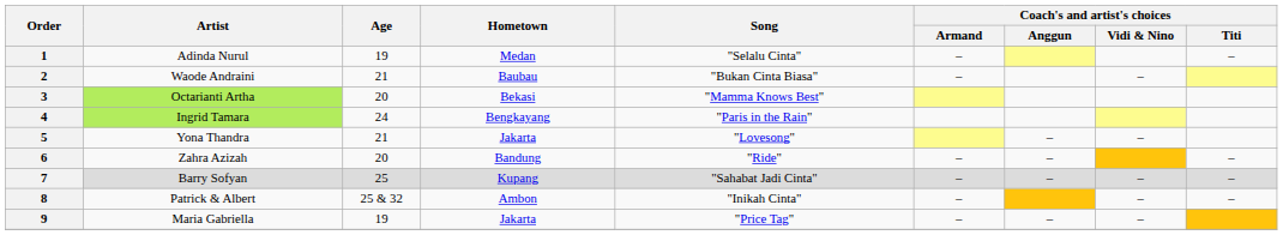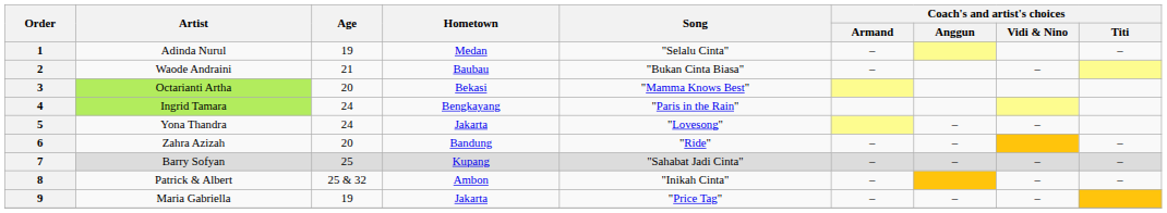5 | Age: 21 -> 24
